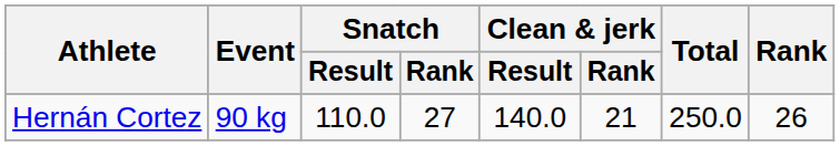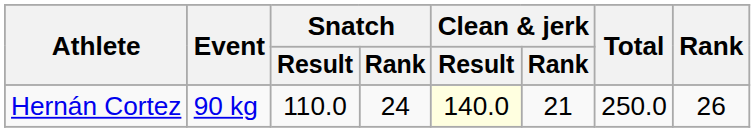Hernán Cortez | Snatch / Rank: 27 -> 24
Hernán Cortez | Clean & jerk / Result: no background -> lightyellow background
